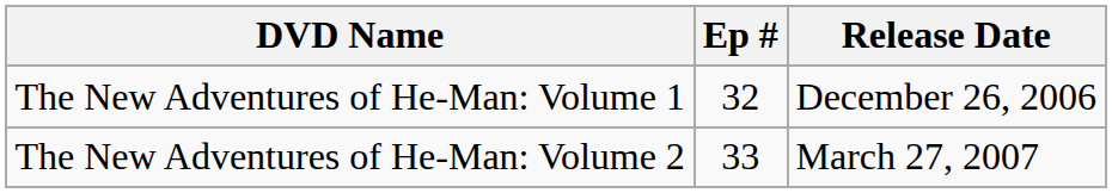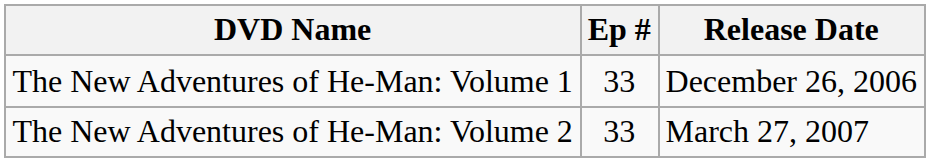The New Adventures of He-Man: Volume 1 | Ep #: 32 -> 33
